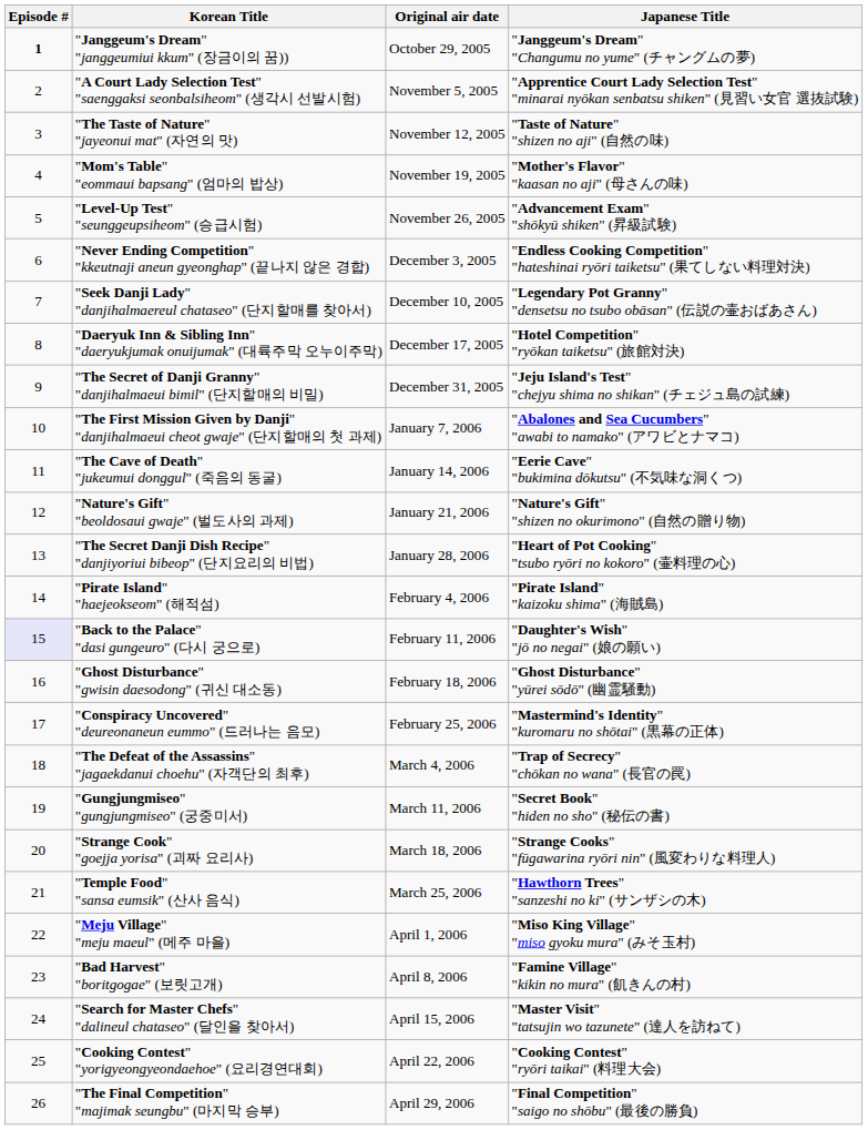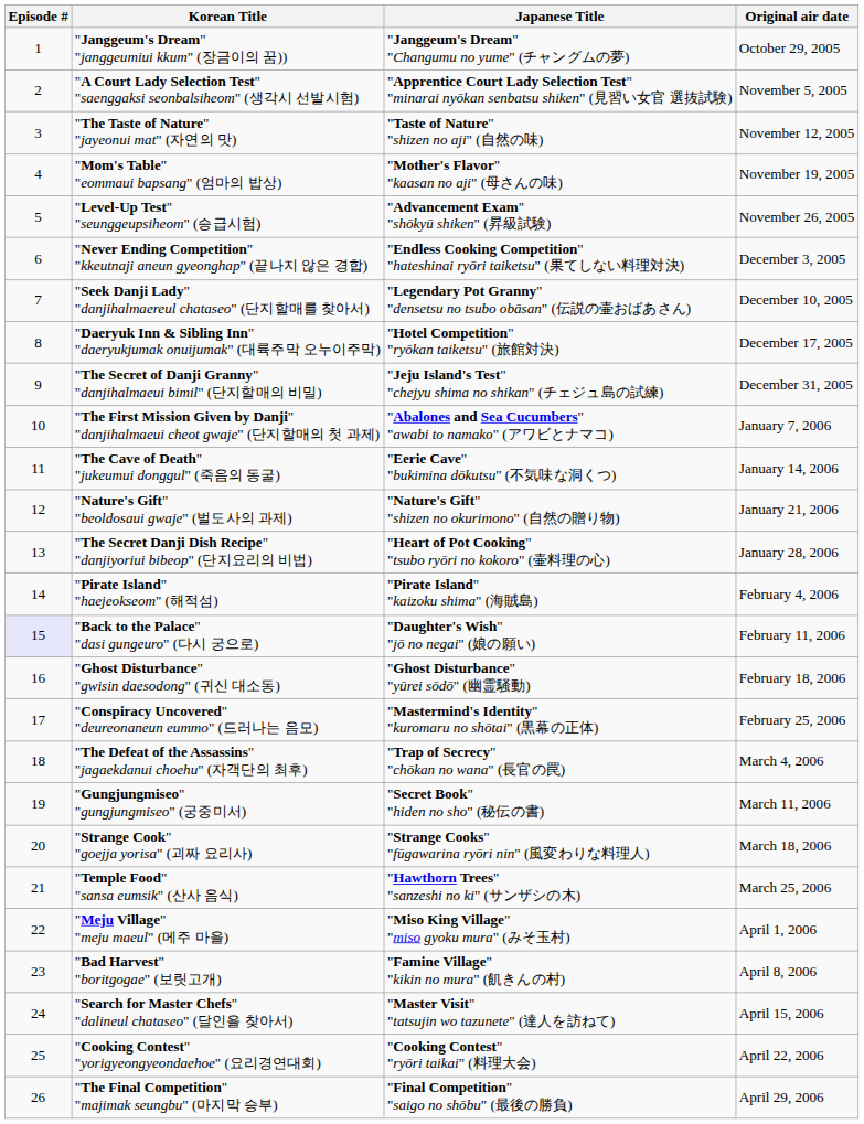columns swapped: Japanese Title <-> Original air date
"Janggeum's Dream" "janggeumiui kkum" (장금이의 꿈)) | Episode #: bold -> normal
